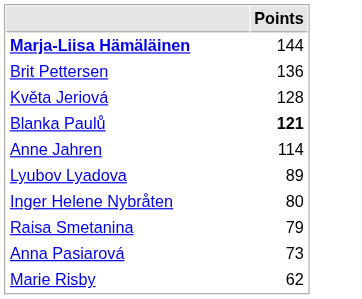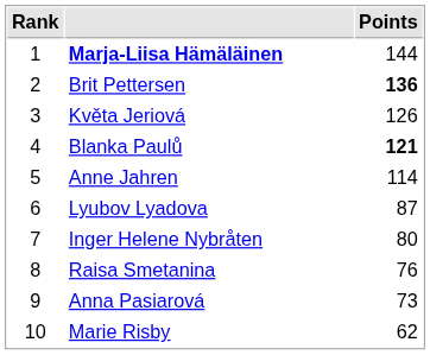+ column: Rank | 1 | 2 | 3 | 4 | 5 | 6 | 7 | 8 | 9 | 10
Brit Pettersen | Points: normal -> bold
Květa Jeriová | Points: 128 -> 126
Lyubov Lyadova | Points: 89 -> 87
Raisa Smetanina | Points: 79 -> 76
